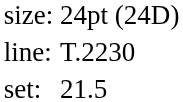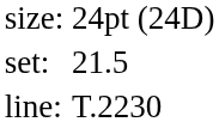rows swapped: set: <-> line:
